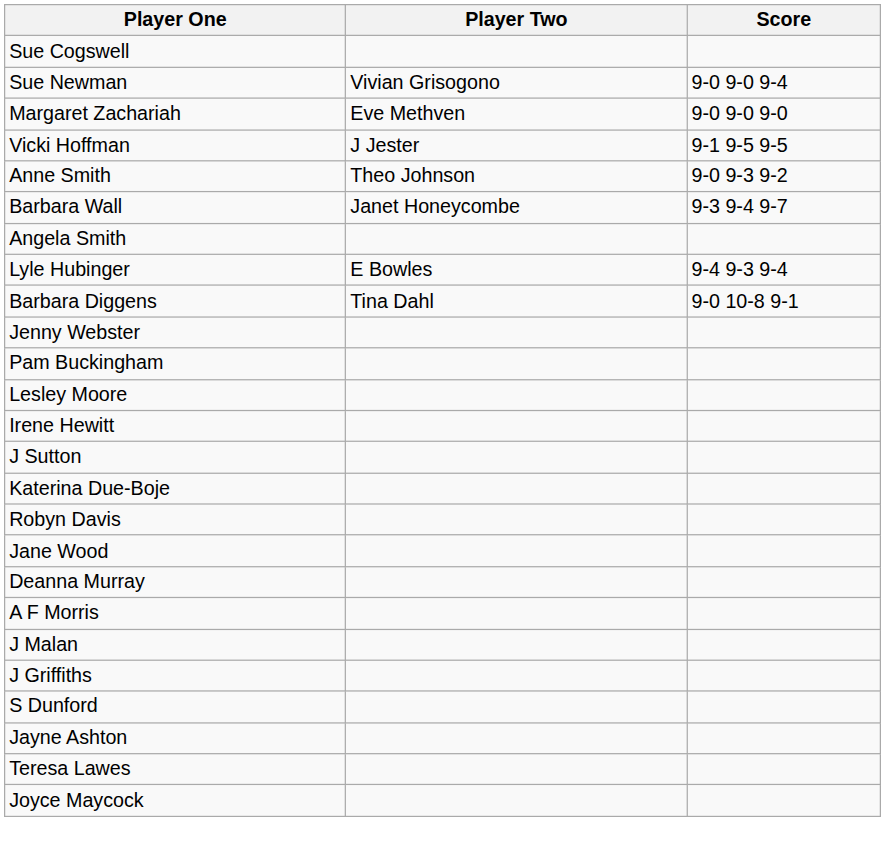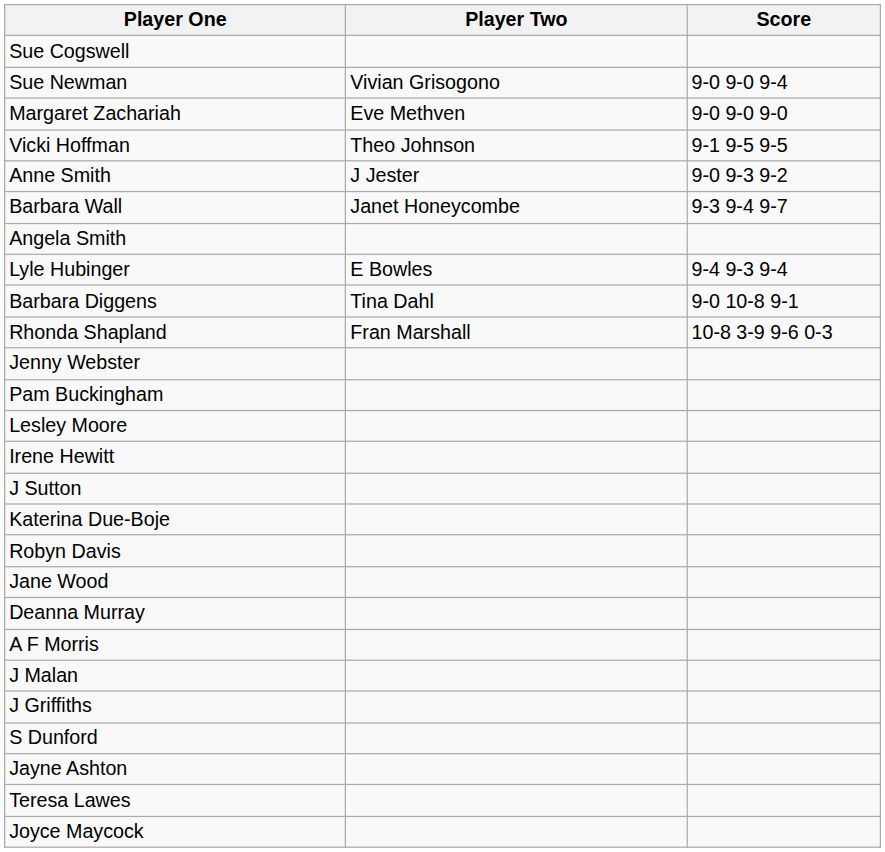Vicki Hoffman | Player Two: J Jester -> Theo Johnson
Anne Smith | Player Two: Theo Johnson -> J Jester
+ row: Rhonda Shapland | Fran Marshall | 10-8 3-9 9-6 0-3
